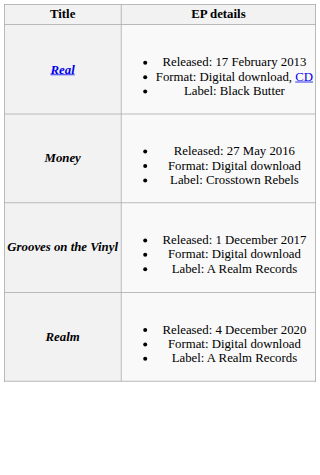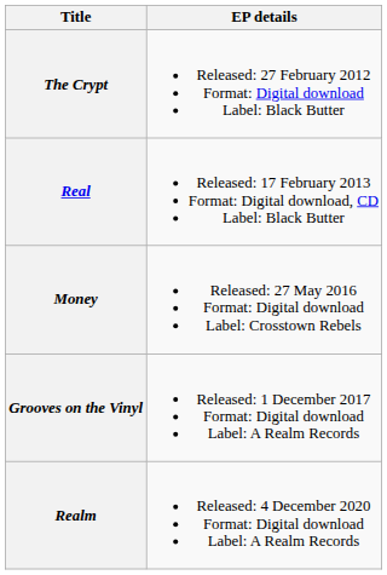+ row: The Crypt | Released: 27 February 2012 Format: Digital download Label: Black Butter
